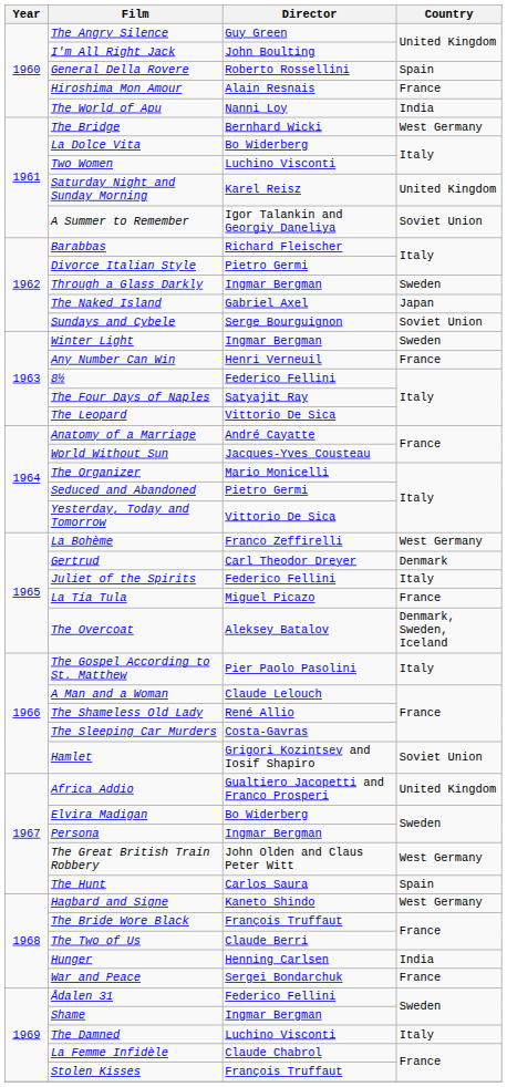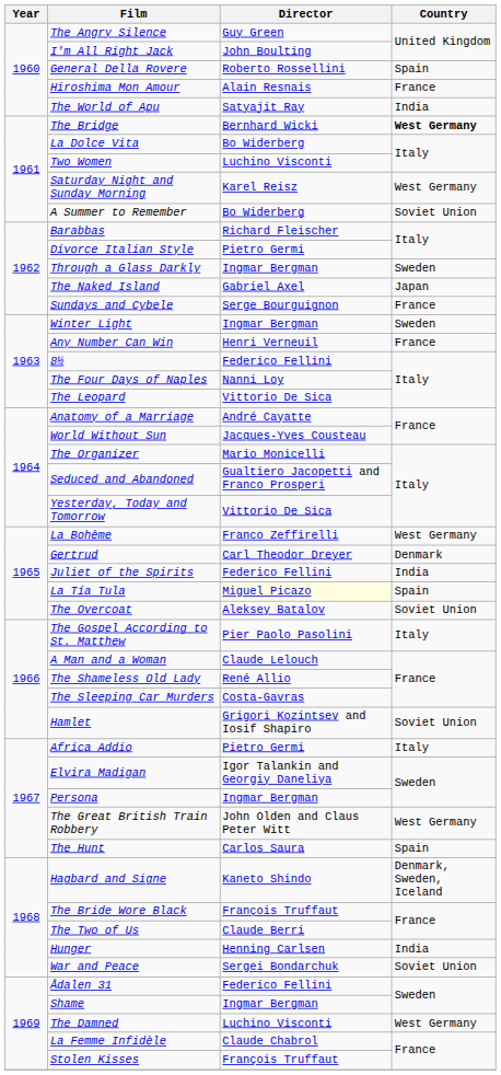The World of Apu | Director: Nanni Loy -> Satyajit Ray
The Bridge | Country: normal -> bold
Saturday Night and Sunday Morning | Country: United Kingdom -> West Germany
A Summer to Remember | Director: Igor Talankin and Georgiy Daneliya -> Bo Widerberg
Sundays and Cybele | Country: Soviet Union -> France
The Four Days of Naples | Director: Satyajit Ray -> Nanni Loy
Seduced and Abandoned | Director: Pietro Germi -> Gualtiero Jacopetti and Franco Prosperi
Juliet of the Spirits | Country: Italy -> India
La Tía Tula | Director: no background -> lightyellow background
La Tía Tula | Country: France -> Spain
The Overcoat | Country: Denmark, Sweden, Iceland -> Soviet Union
Africa Addio | Director: Gualtiero Jacopetti and Franco Prosperi -> Pietro Germi
Africa Addio | Country: United Kingdom -> Italy
Elvira Madigan | Director: Bo Widerberg -> Igor Talankin and Georgiy Daneliya
Hagbard and Signe | Country: West Germany -> Denmark, Sweden, Iceland
War and Peace | Country: France -> Soviet Union
The Damned | Country: Italy -> West Germany
